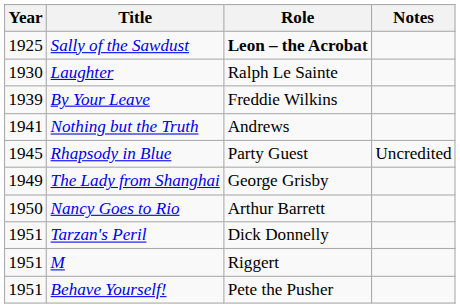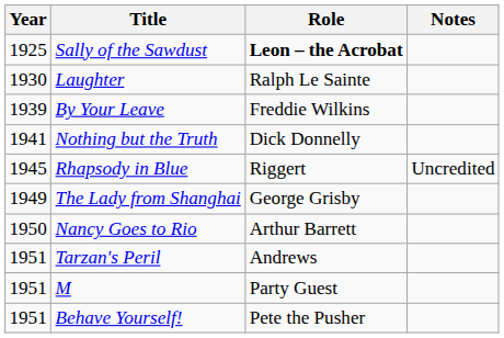Nothing but the Truth | Role: Andrews -> Dick Donnelly
Rhapsody in Blue | Role: Party Guest -> Riggert
Tarzan's Peril | Role: Dick Donnelly -> Andrews
M | Role: Riggert -> Party Guest
